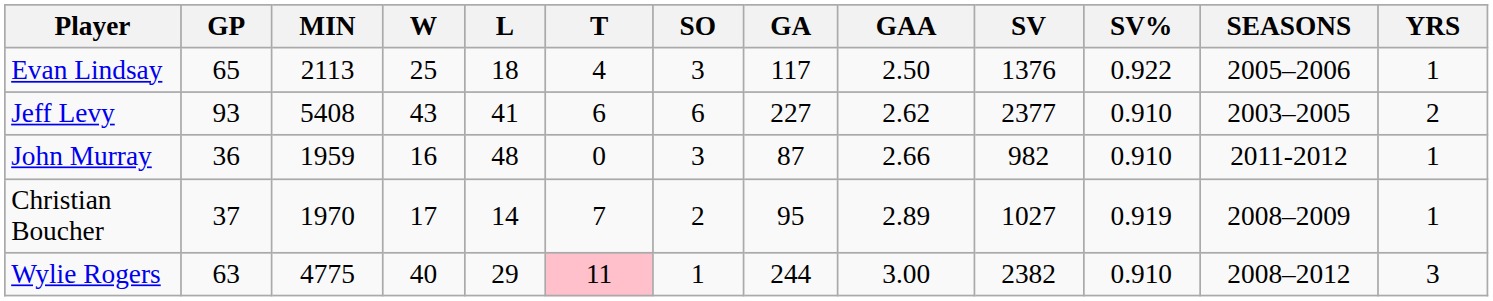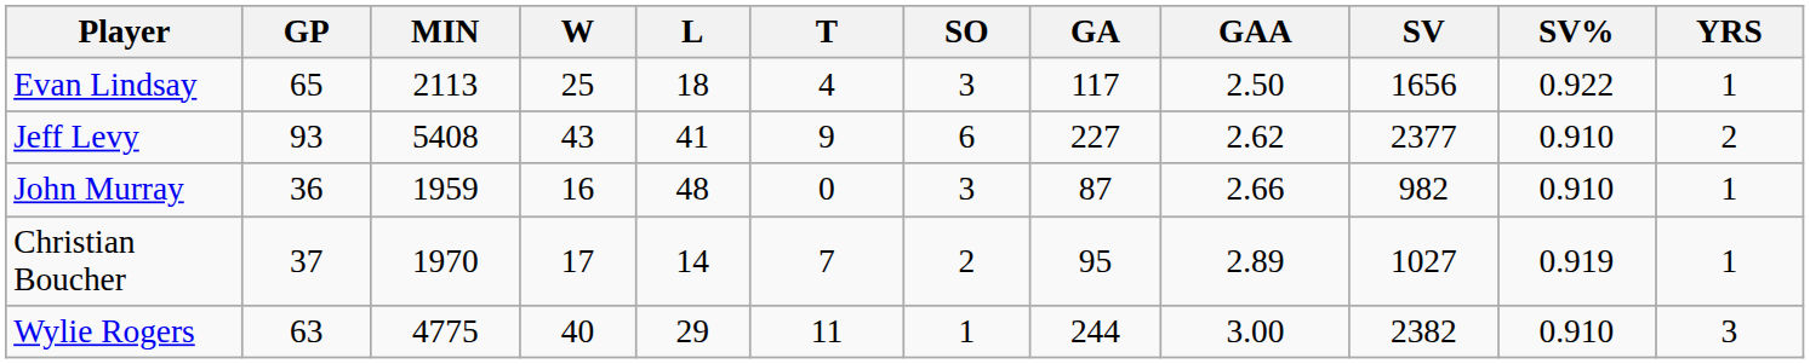- column: SEASONS | 2005–2006 | 2003–2005 | 2011-2012 | 2008–2009 | 2008–2012
Evan Lindsay | SV: 1376 -> 1656
Jeff Levy | T: 6 -> 9
Wylie Rogers | T: pink background -> no background
